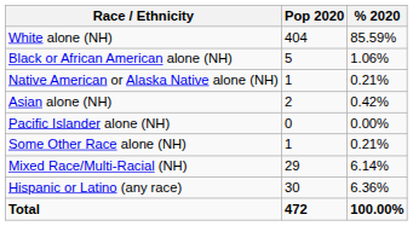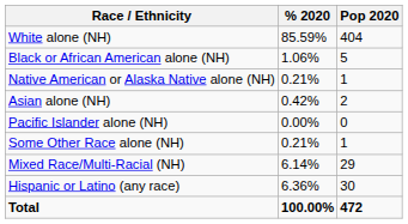columns swapped: Pop 2020 <-> % 2020
